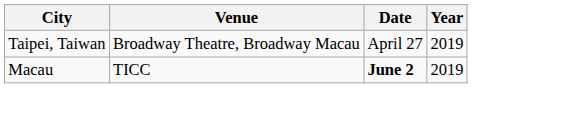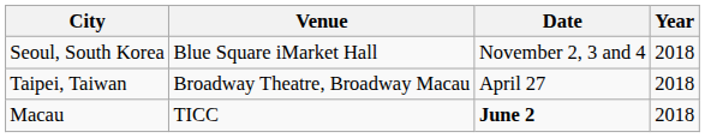+ row: Seoul, South Korea | Blue Square iMarket Hall | November 2, 3 and 4 | 2018
Taipei, Taiwan | Year: 2019 -> 2018
Macau | Year: 2019 -> 2018
